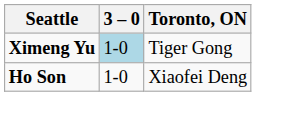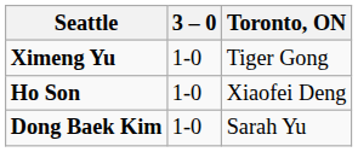Ximeng Yu | 3 – 0: lightblue background -> no background
+ row: Dong Baek Kim | 1-0 | Sarah Yu
